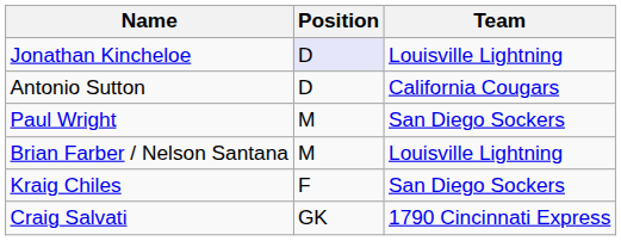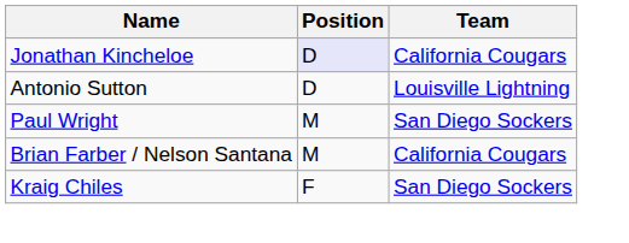Jonathan Kincheloe | Team: Louisville Lightning -> California Cougars
Antonio Sutton | Team: California Cougars -> Louisville Lightning
Brian Farber / Nelson Santana | Team: Louisville Lightning -> California Cougars
- row: Craig Salvati | GK | 1790 Cincinnati Express
